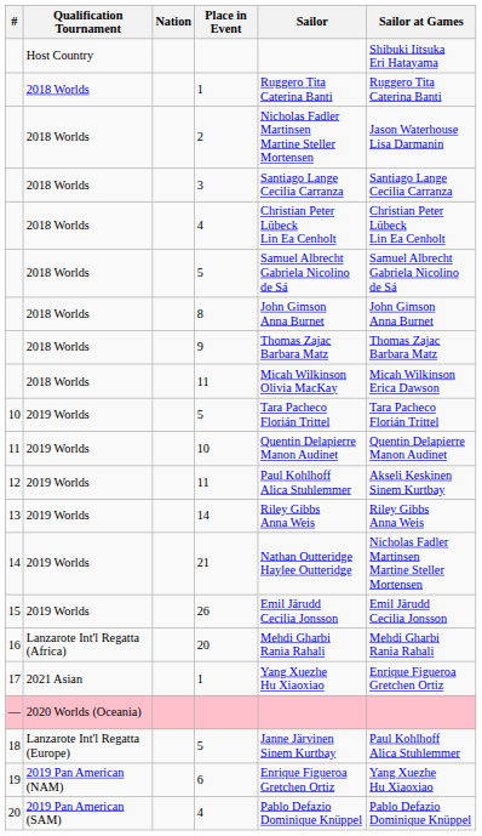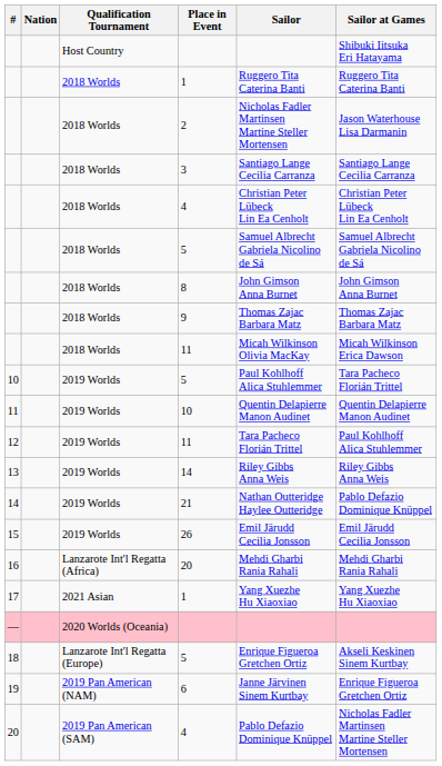columns swapped: Nation <-> Qualification Tournament
10 / 5 | Sailor: Tara Pacheco Florián Trittel -> Paul Kohlhoff Alica Stuhlemmer
12 / 11 | Sailor: Paul Kohlhoff Alica Stuhlemmer -> Tara Pacheco Florián Trittel
12 / 11 | Sailor at Games: Akseli Keskinen Sinem Kurtbay -> Paul Kohlhoff Alica Stuhlemmer
21 | Sailor at Games: Nicholas Fadler Martinsen Martine Steller Mortensen -> Pablo Defazio Dominique Knüppel
17 / 1 | Sailor at Games: Enrique Figueroa Gretchen Ortiz -> Yang Xuezhe Hu Xiaoxiao
18 / 5 | Sailor: Janne Järvinen Sinem Kurtbay -> Enrique Figueroa Gretchen Ortiz
18 / 5 | Sailor at Games: Paul Kohlhoff Alica Stuhlemmer -> Akseli Keskinen Sinem Kurtbay
6 | Sailor: Enrique Figueroa Gretchen Ortiz -> Janne Järvinen Sinem Kurtbay
6 | Sailor at Games: Yang Xuezhe Hu Xiaoxiao -> Enrique Figueroa Gretchen Ortiz
20 / 4 | Sailor at Games: Pablo Defazio Dominique Knüppel -> Nicholas Fadler Martinsen Martine Steller Mortensen
